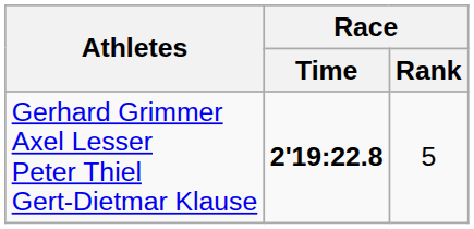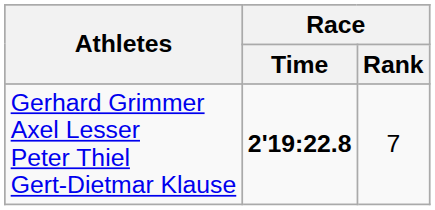Gerhard Grimmer Axel Lesser Peter Thiel Gert-Dietmar Klause | Race / Rank: 5 -> 7
